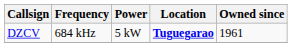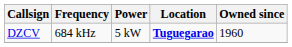DZCV | Owned since: 1961 -> 1960
